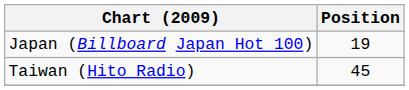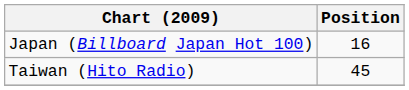Japan (Billboard Japan Hot 100) | Position: 19 -> 16
